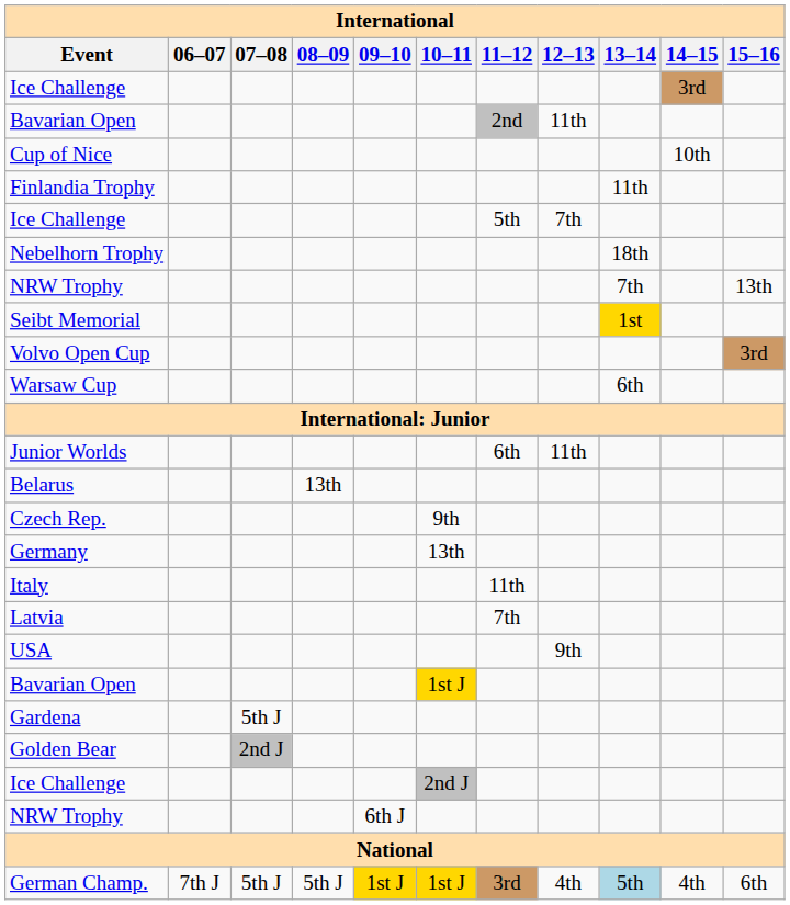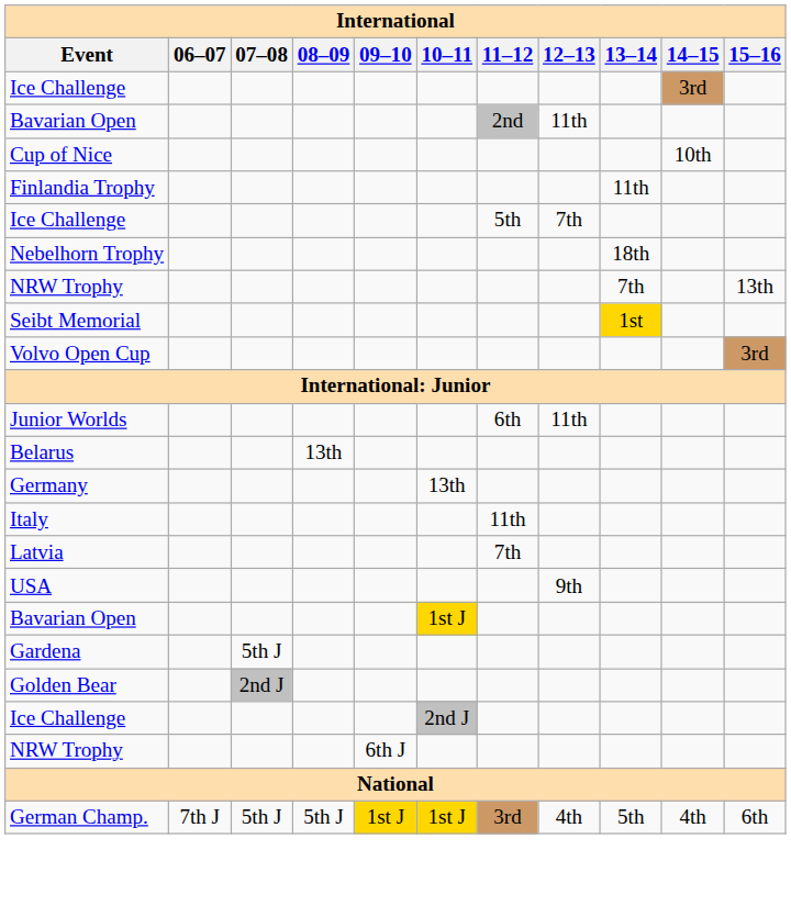- row: Warsaw Cup | 6th
- row: Czech Rep. | 9th
German Champ. | 13–14: lightblue background -> no background
